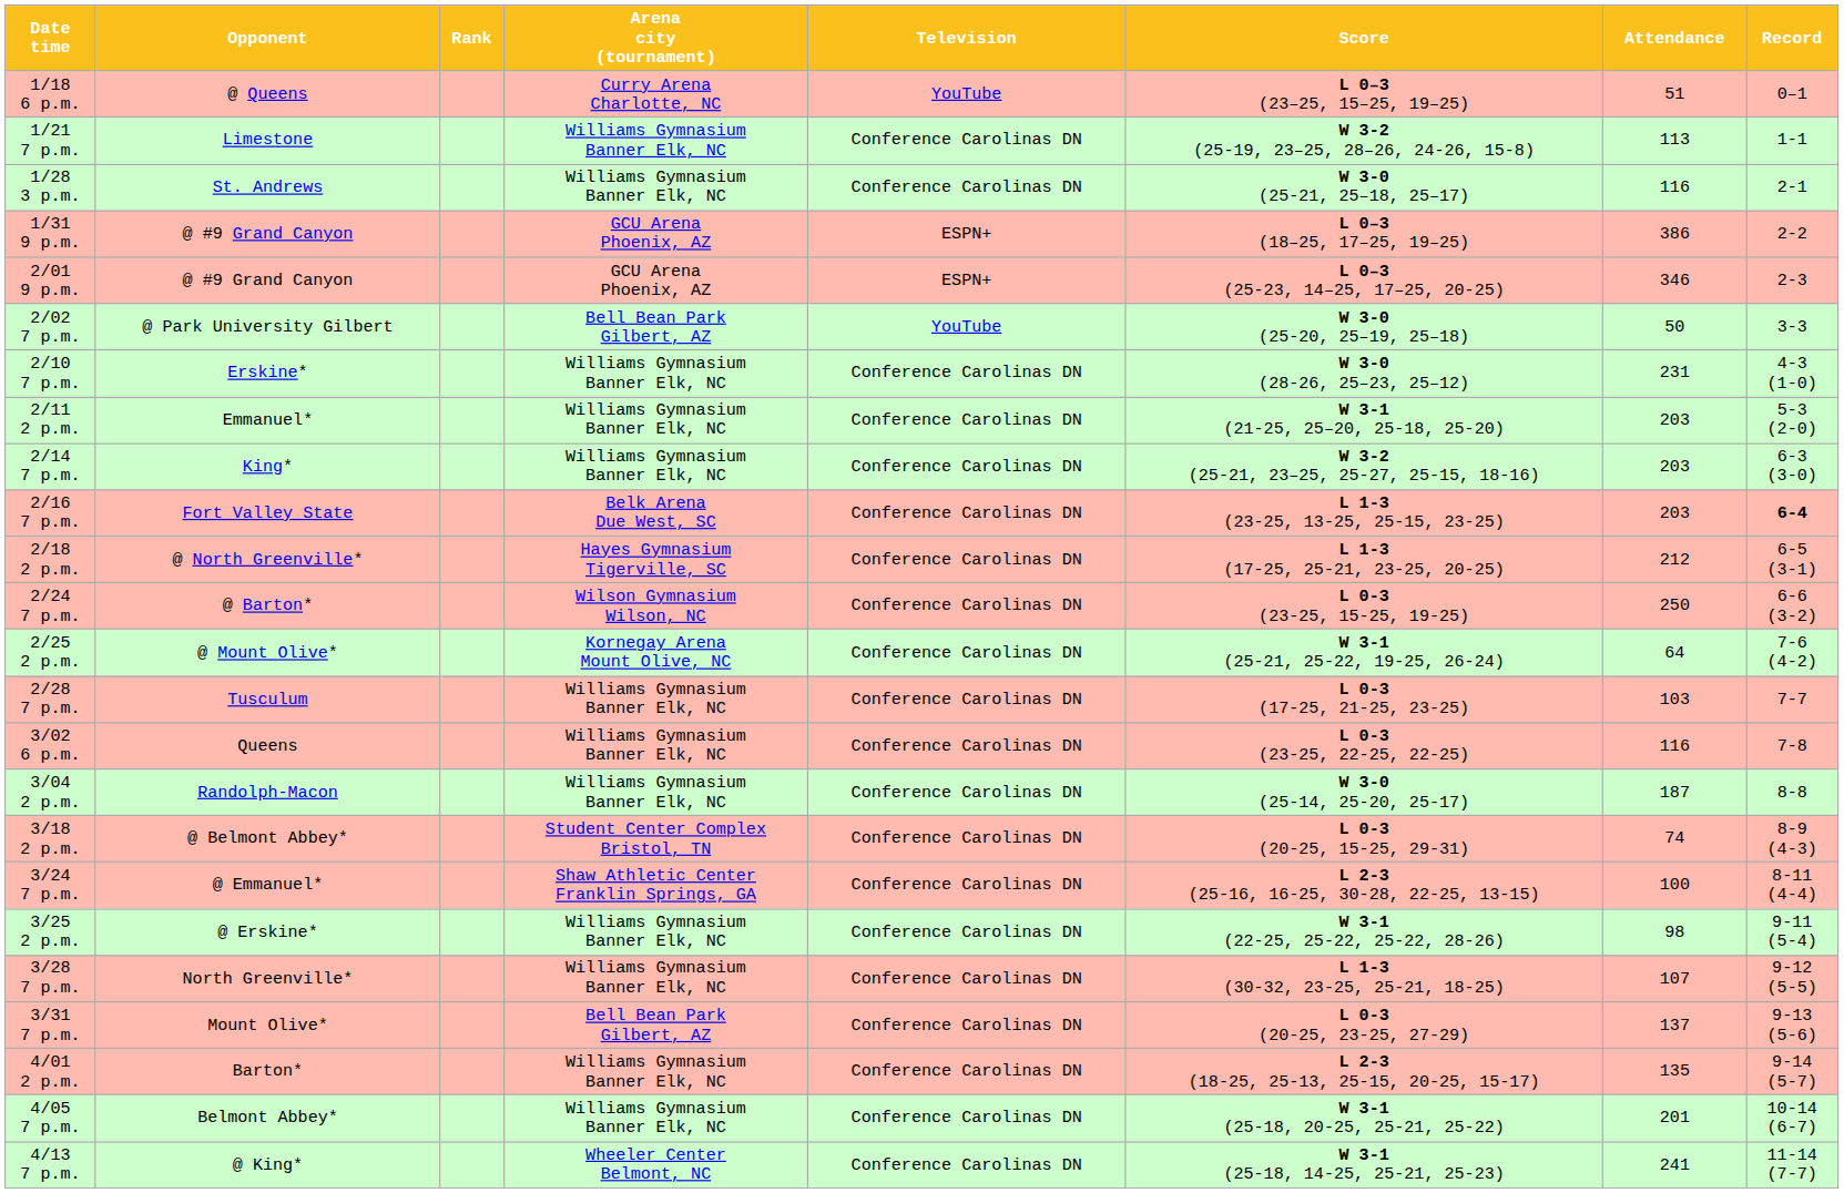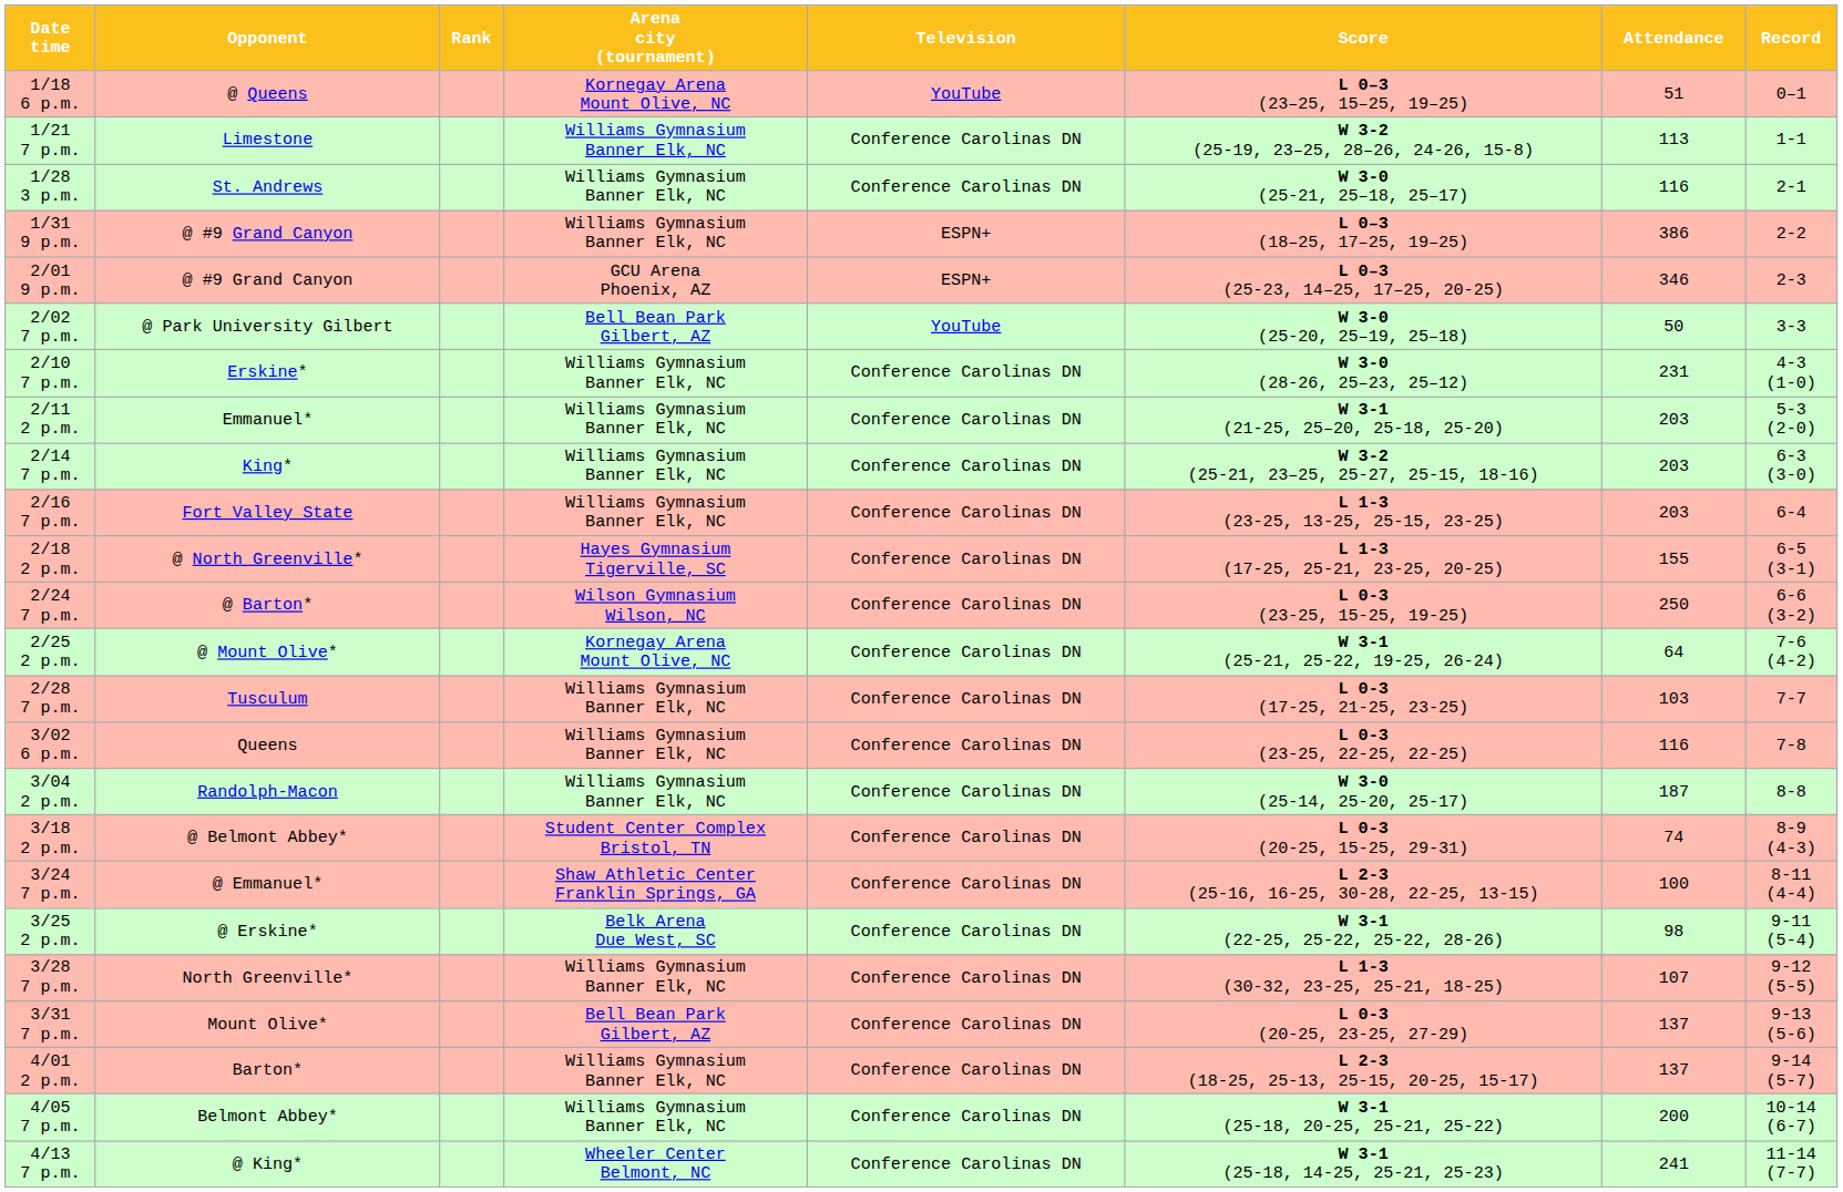1/18 6 p.m. | Arena city (tournament): Curry Arena Charlotte, NC -> Kornegay Arena Mount Olive, NC
1/31 9 p.m. | Arena city (tournament): GCU Arena Phoenix, AZ -> Williams Gymnasium Banner Elk, NC
2/16 7 p.m. | Arena city (tournament): Belk Arena Due West, SC -> Williams Gymnasium Banner Elk, NC
2/16 7 p.m. | Record: bold -> normal
2/18 2 p.m. | Attendance: 212 -> 155
3/25 2 p.m. | Arena city (tournament): Williams Gymnasium Banner Elk, NC -> Belk Arena Due West, SC
4/01 2 p.m. | Attendance: 135 -> 137
4/05 7 p.m. | Attendance: 201 -> 200
